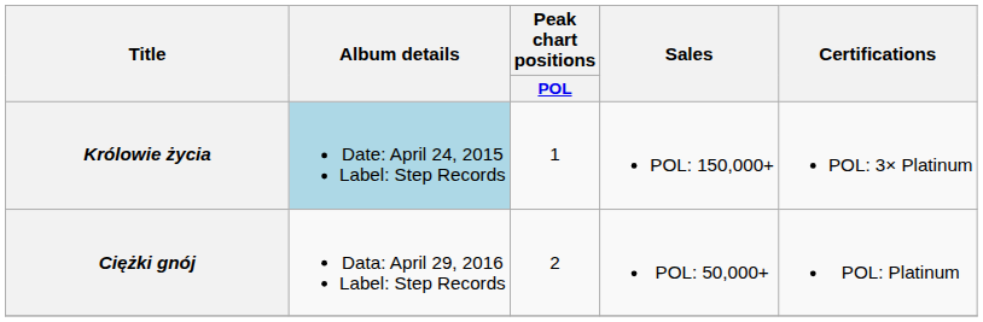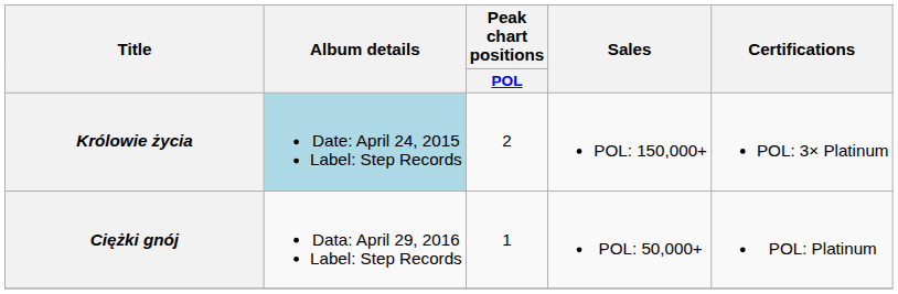Królowie życia | Peak chart positions / POL: 1 -> 2
Ciężki gnój | Peak chart positions / POL: 2 -> 1
